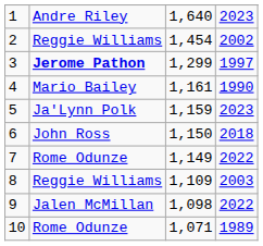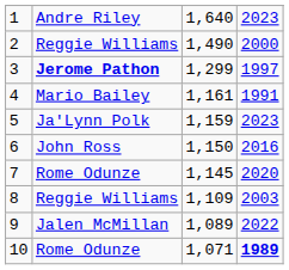2 | column 3: 1,454 -> 1,490
2 | column 4: 2002 -> 2000
4 | column 4: 1990 -> 1991
6 | column 4: 2018 -> 2016
7 | column 3: 1,149 -> 1,145
7 | column 4: 2022 -> 2020
9 | column 3: 1,098 -> 1,089
10 | column 4: normal -> bold
